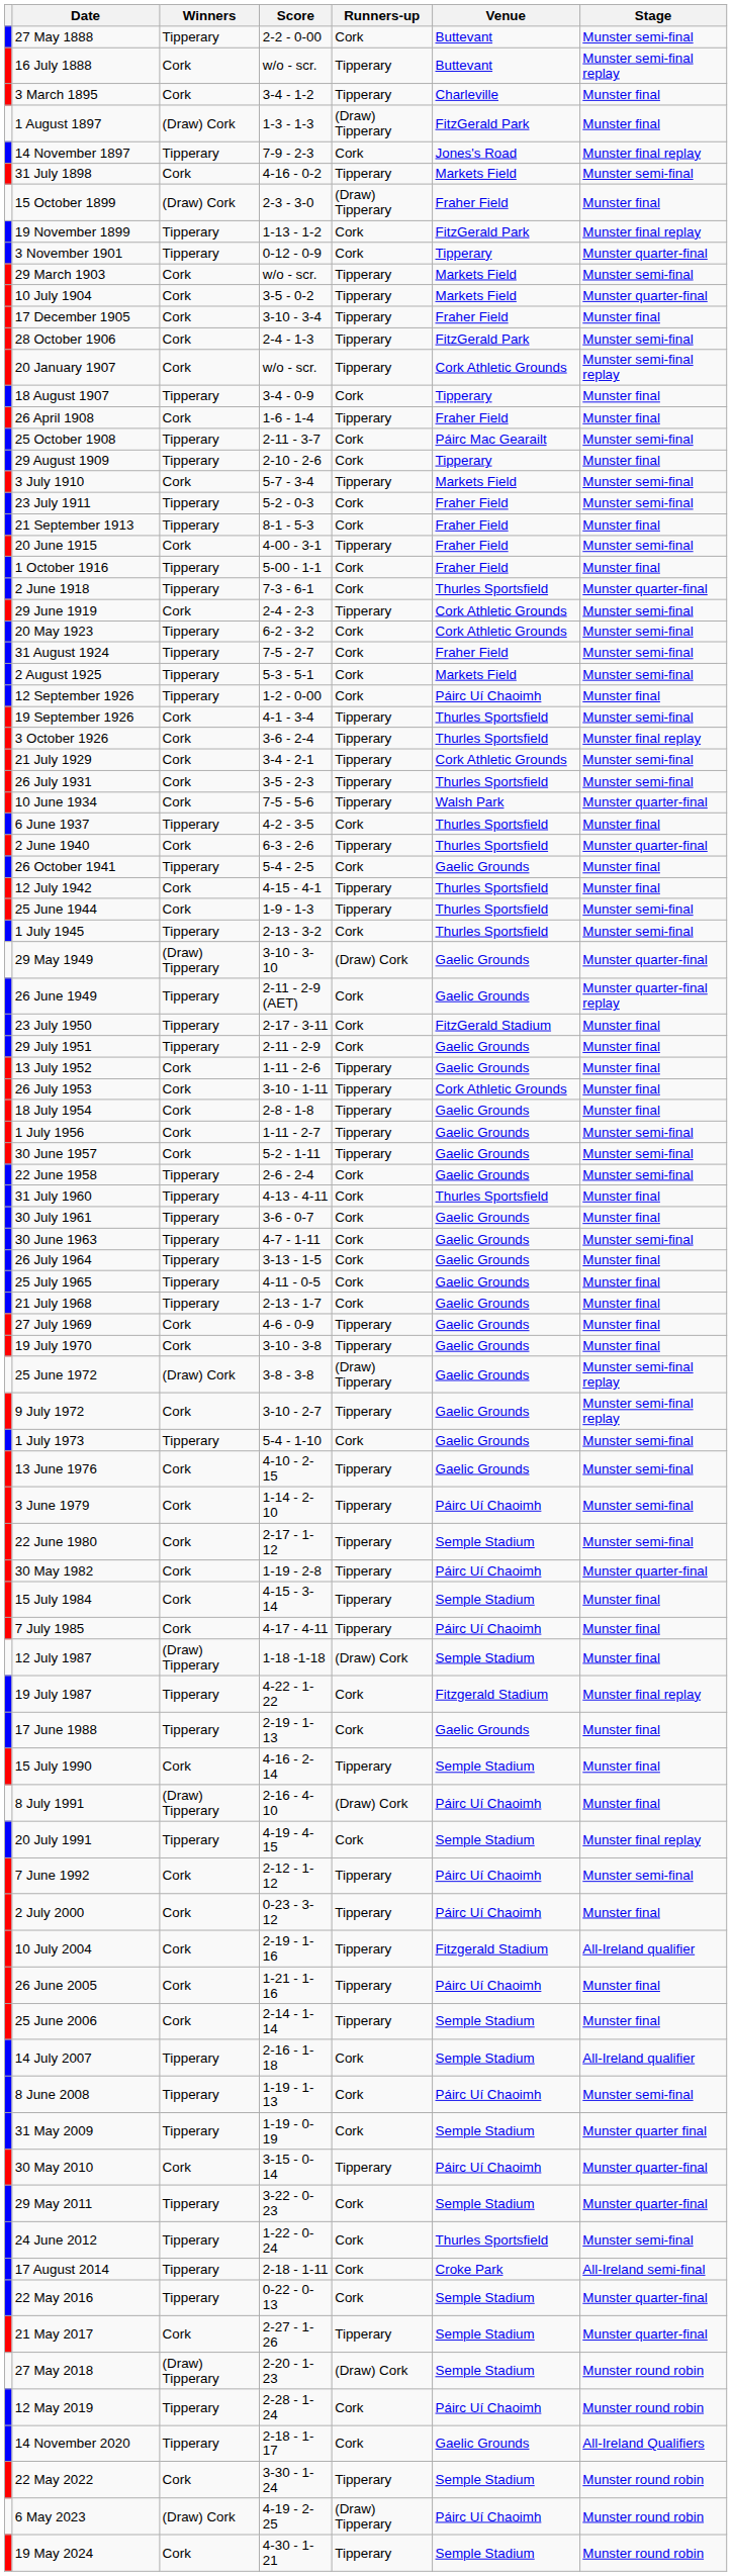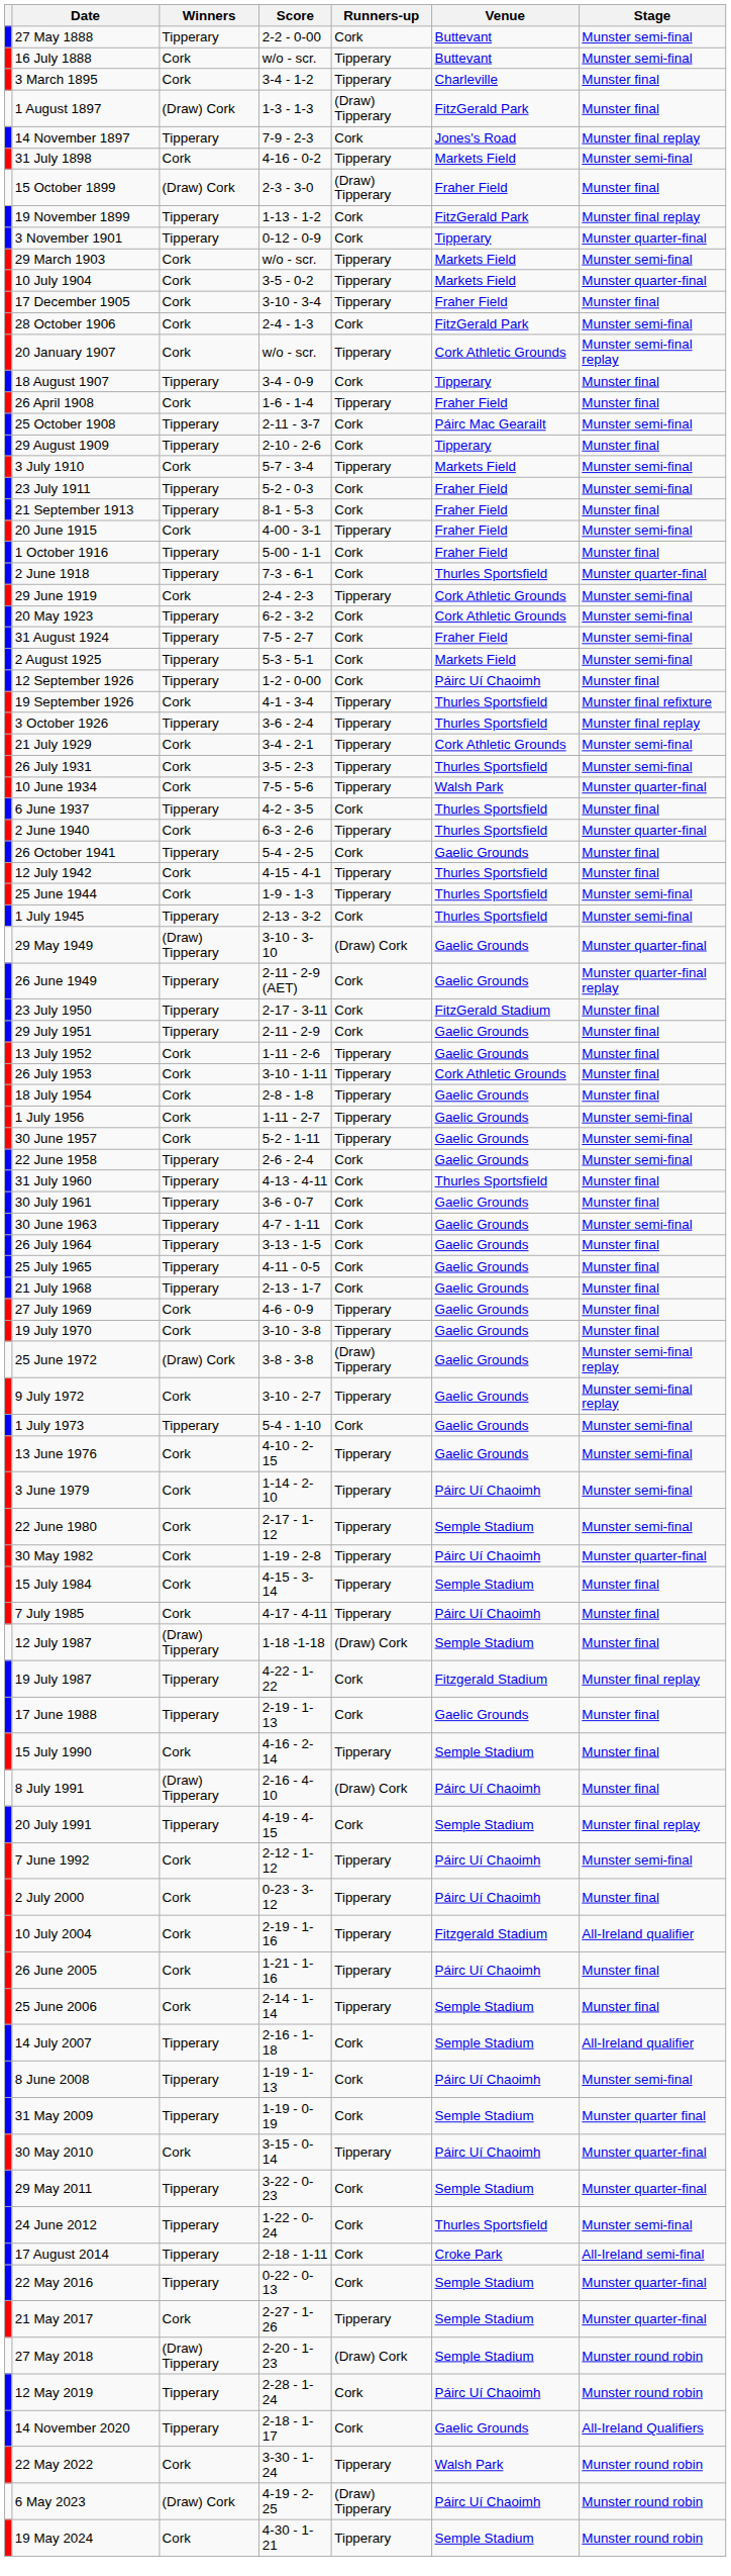16 July 1888 | Stage: Munster semi-final replay -> Munster semi-final
28 October 1906 | Runners-up: Tipperary -> Cork
19 September 1926 | Stage: Munster semi-final -> Munster final refixture
3 October 1926 | Winners: Cork -> Tipperary
22 May 2022 | Venue: Semple Stadium -> Walsh Park
